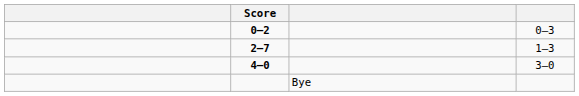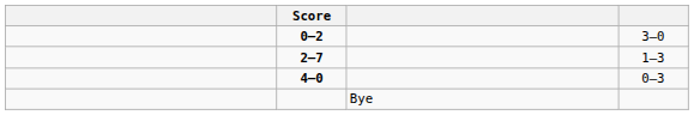0–2 | column 4: 0–3 -> 3–0
4–0 | column 4: 3–0 -> 0–3
